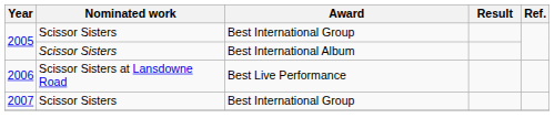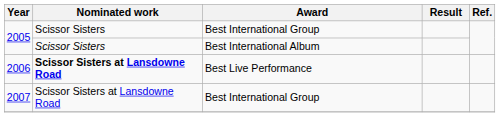2006 | Nominated work: normal -> bold
2007 | Nominated work: Scissor Sisters -> Scissor Sisters at Lansdowne Road
